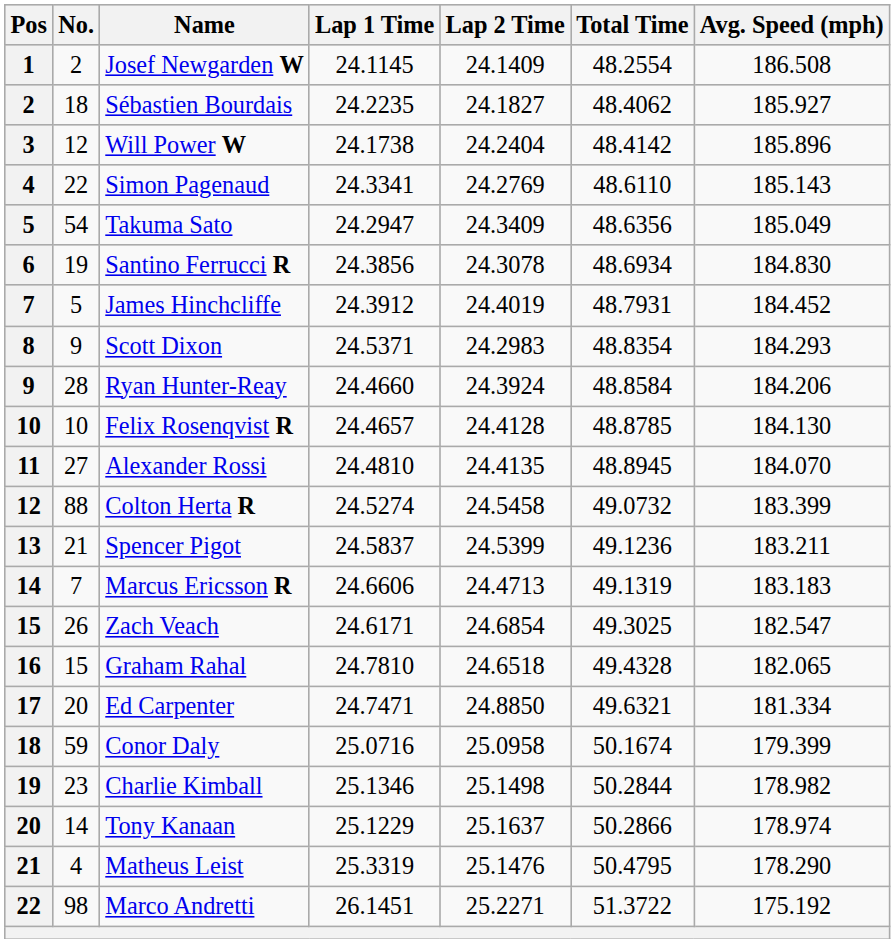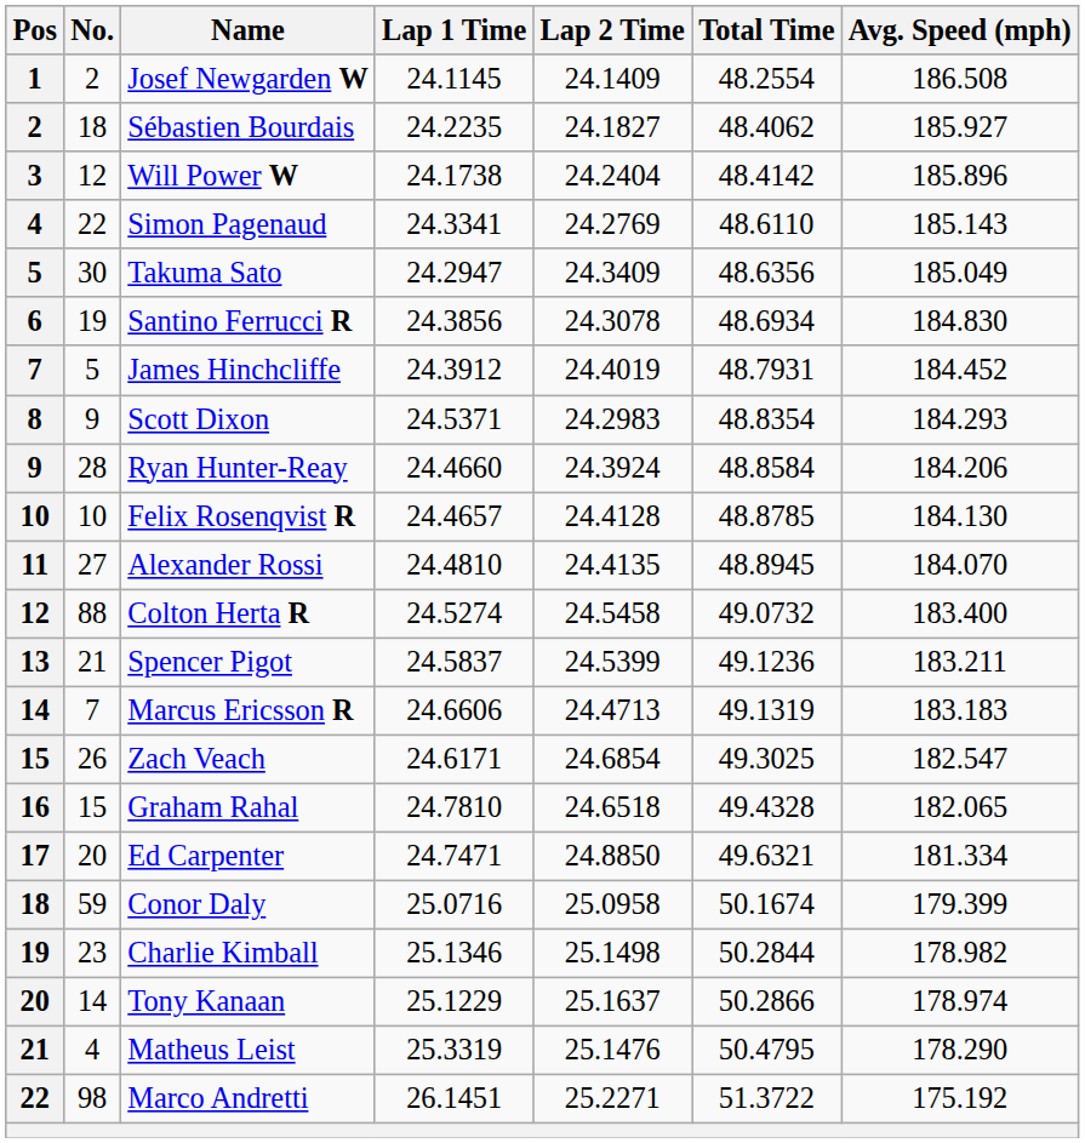Takuma Sato | No.: 54 -> 30
Colton Herta R | Avg. Speed (mph): 183.399 -> 183.400
